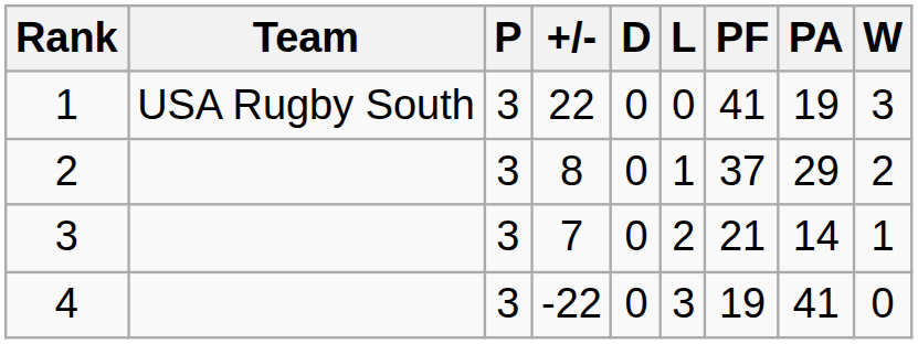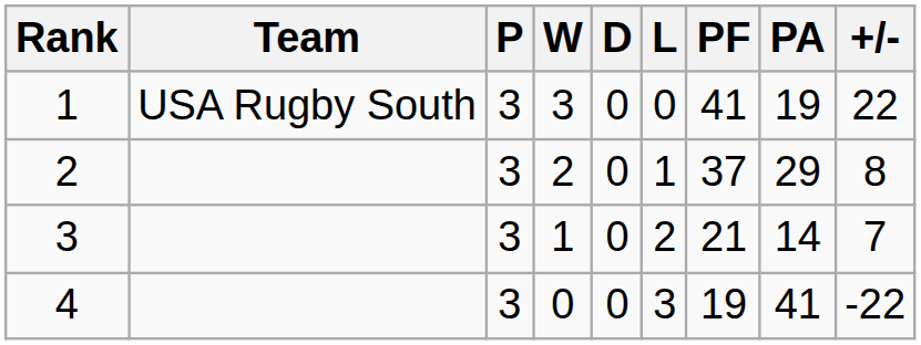columns swapped: W <-> +/-
